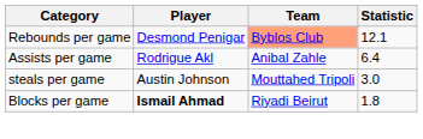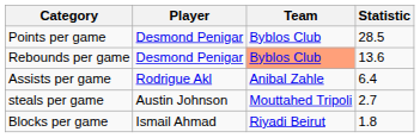+ row: Points per game | Desmond Penigar | Byblos Club | 28.5
Rebounds per game | Statistic: 12.1 -> 13.6
steals per game | Statistic: 3.0 -> 2.7
Blocks per game | Player: bold -> normal
